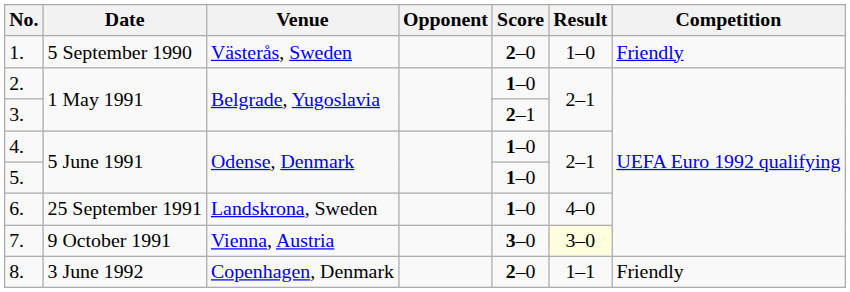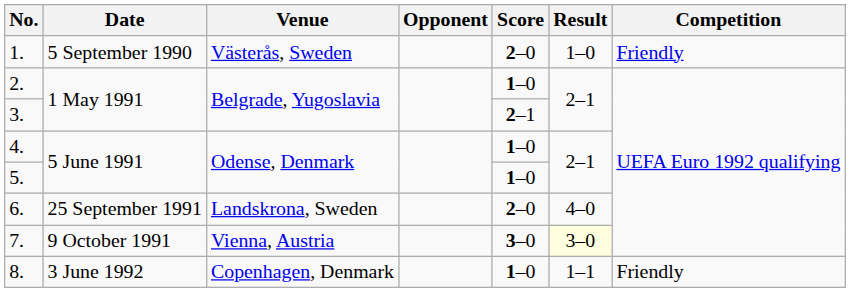6. | Score: 1–0 -> 2–0
8. | Score: 2–0 -> 1–0
